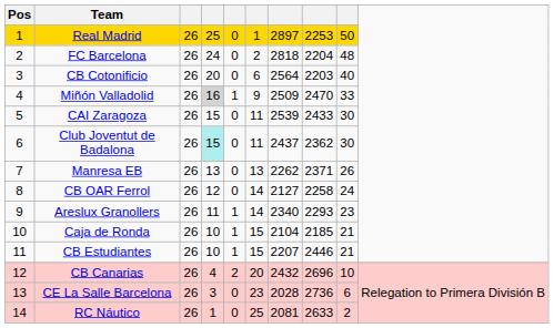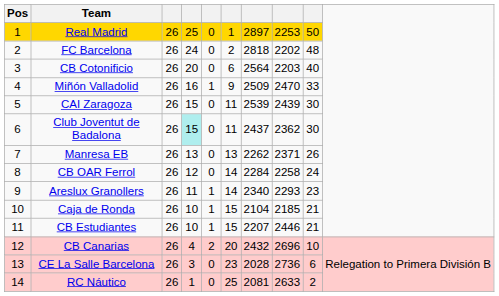FC Barcelona | column 8: 2204 -> 2202
Miñón Valladolid | column 4: lightgrey background -> no background
CAI Zaragoza | column 8: 2433 -> 2439
CB OAR Ferrol | column 7: 2127 -> 2284
